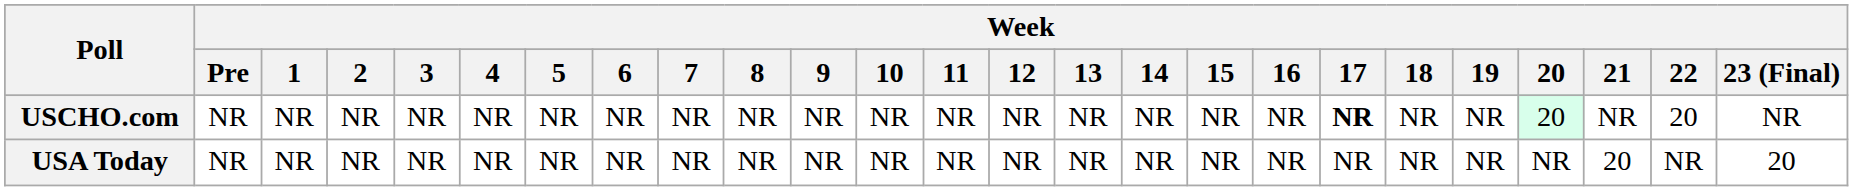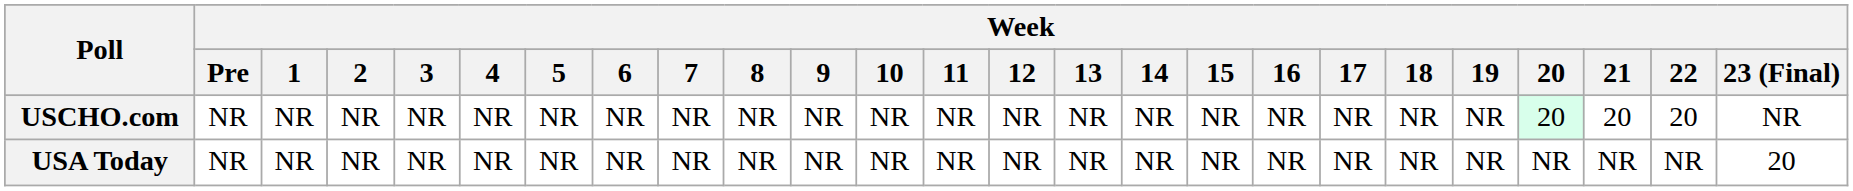USCHO.com | Week / 17: bold -> normal
USCHO.com | Week / 21: NR -> 20
USA Today | Week / 21: 20 -> NR
